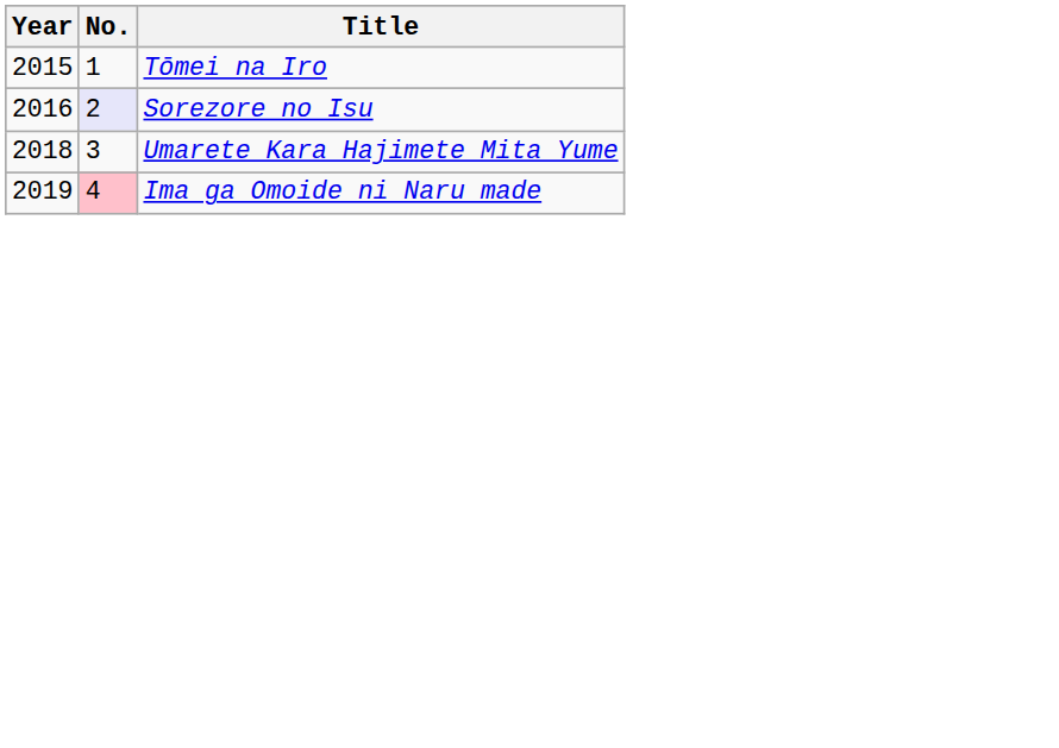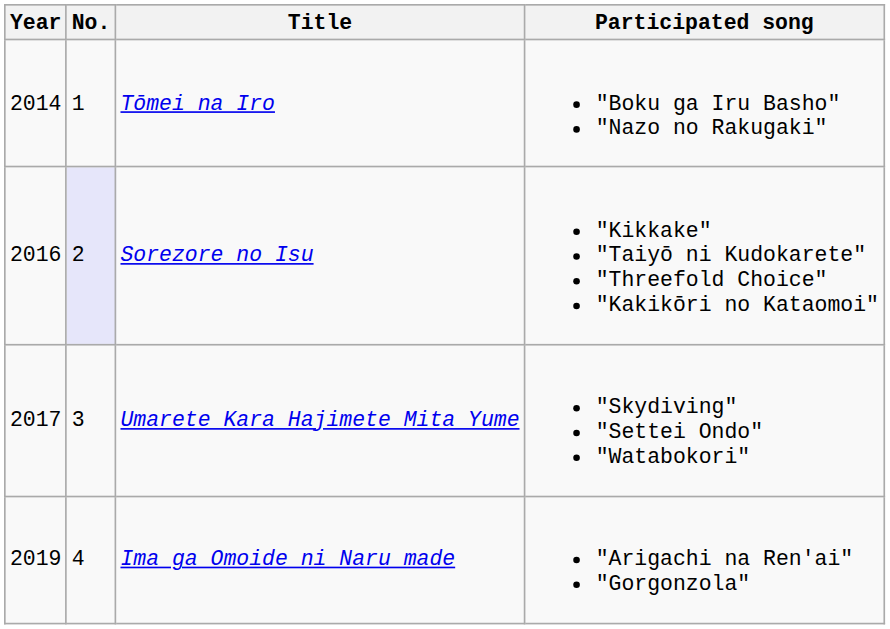+ column: Participated song | "Boku ga Iru Basho" "Nazo no Rakugaki" | "Kikkake" "Taiyō ni Kudokarete" "Threefold Choice" "Kakikōri no Kataomoi" | "Skydiving" "Settei Ondo" "Watabokori" | "Arigachi na Ren'ai" "Gorgonzola"
Tōmei na Iro | Year: 2015 -> 2014
Umarete Kara Hajimete Mita Yume | Year: 2018 -> 2017
Ima ga Omoide ni Naru made | No.: pink background -> no background
